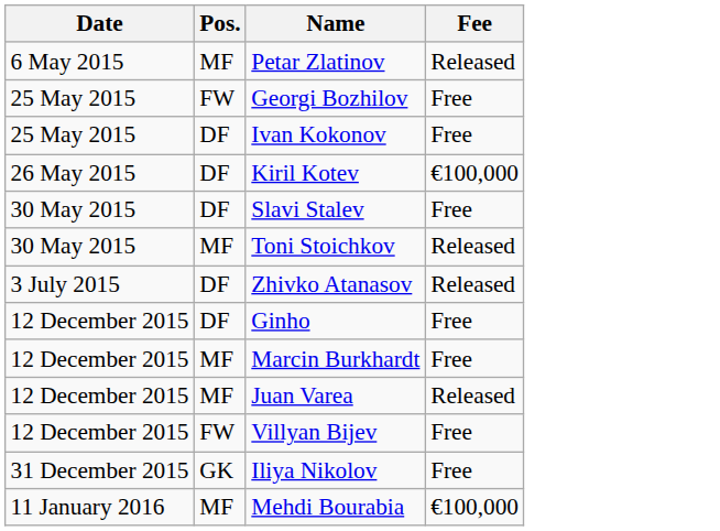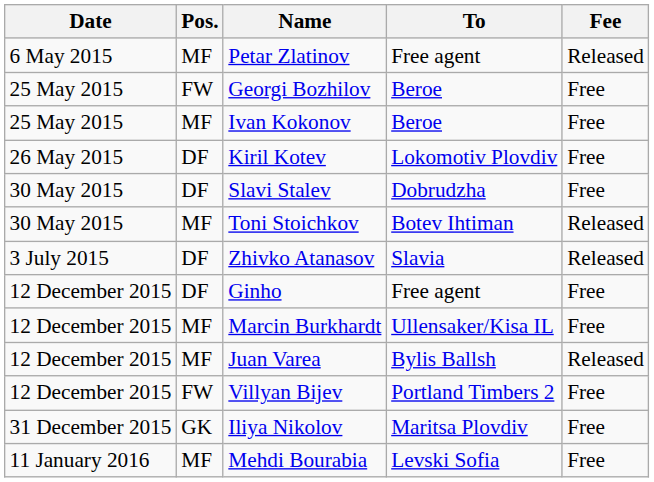+ column: To | Free agent | Beroe | Beroe | Lokomotiv Plovdiv | Dobrudzha | Botev Ihtiman | Slavia | Free agent | Ullensaker/Kisa IL | Bylis Ballsh | Portland Timbers 2 | Maritsa Plovdiv | Levski Sofia
Ivan Kokonov | Pos.: DF -> MF
Kiril Kotev | Fee: €100,000 -> Free
Mehdi Bourabia | Fee: €100,000 -> Free
